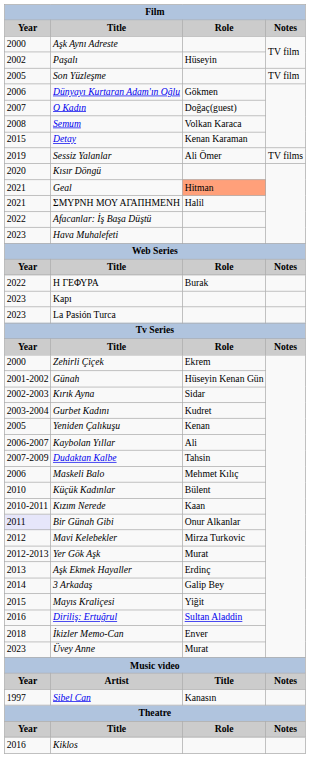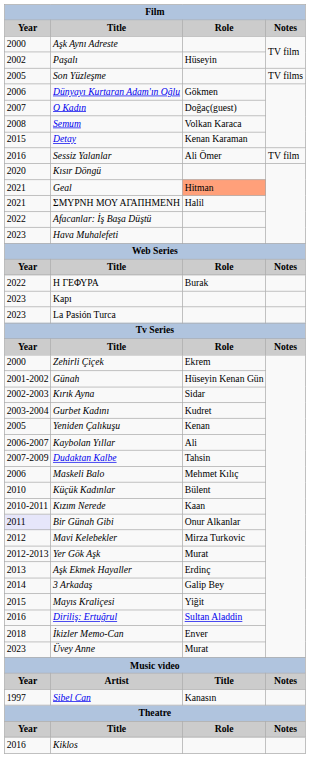Son Yüzleşme | Notes: TV film -> TV films
Sessiz Yalanlar | Year: 2019 -> 2016
Sessiz Yalanlar | Notes: TV films -> TV film
